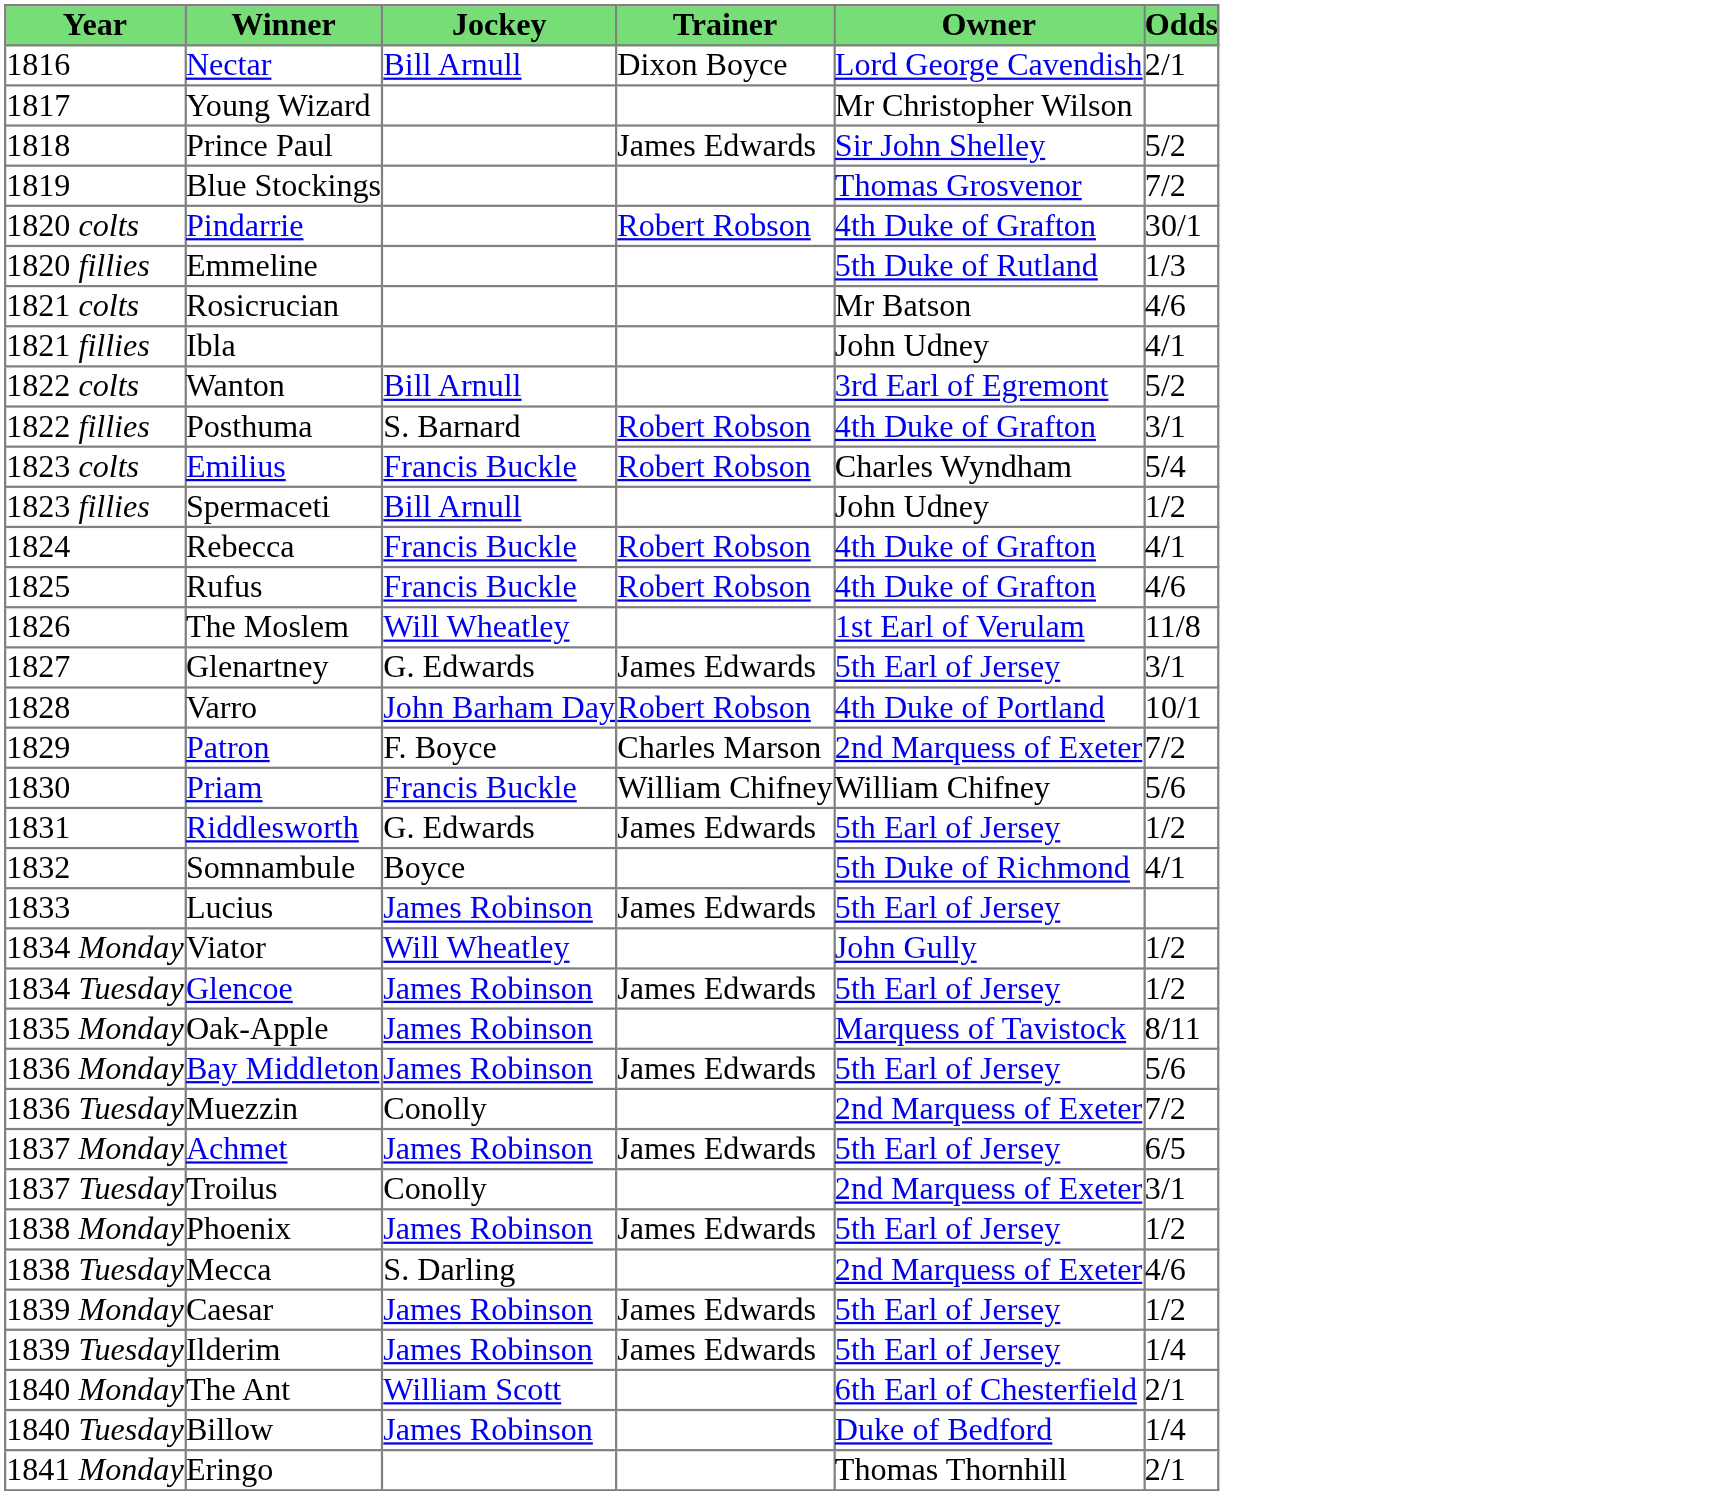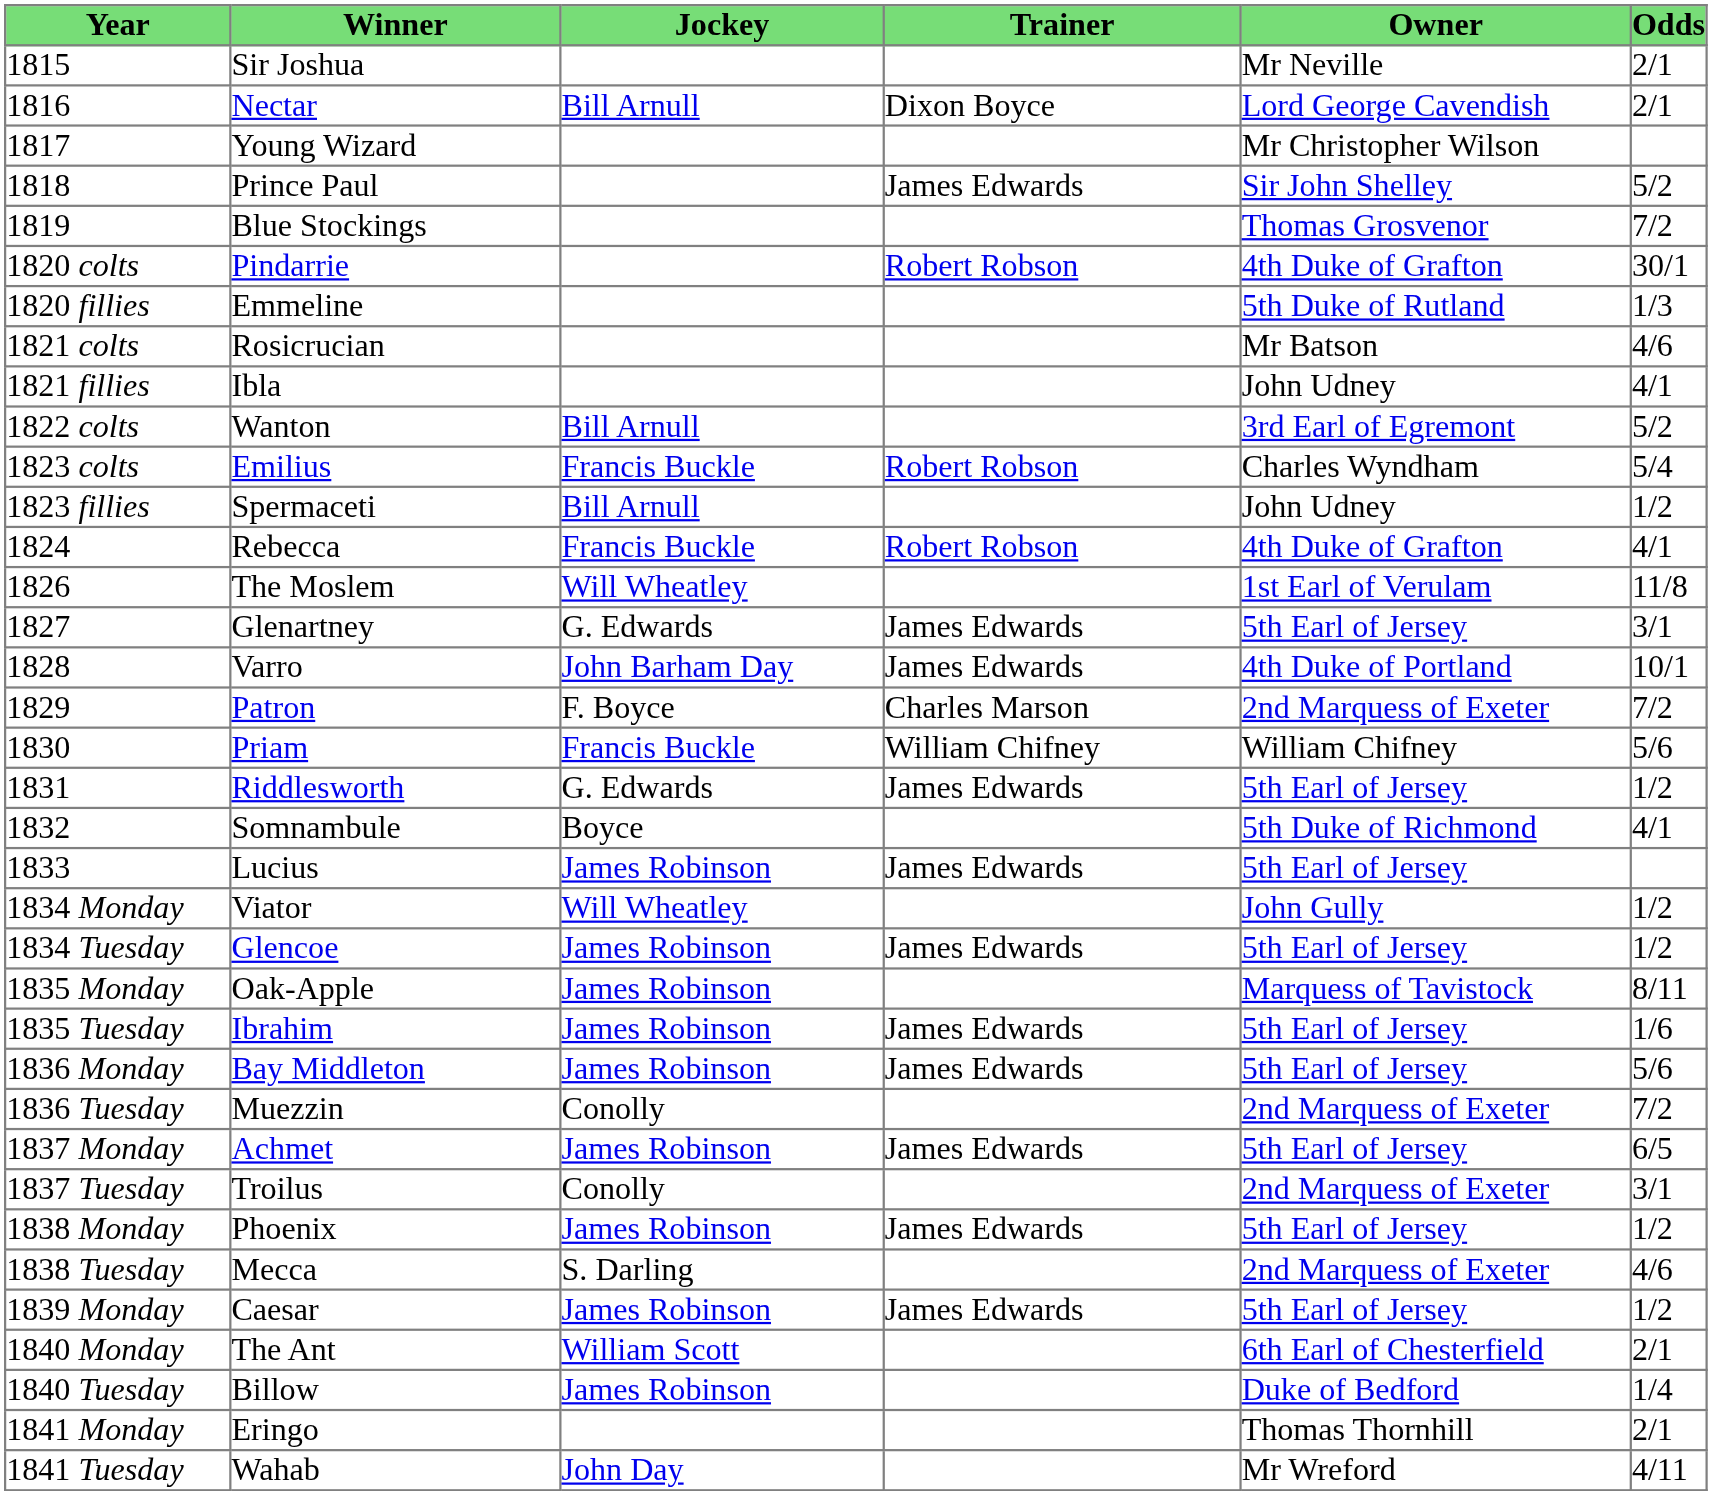+ row: 1815 | Sir Joshua | Mr Neville | 2/1
- row: 1822 fillies | Posthuma | S. Barnard | Robert Robson | 4th Duke of Grafton | 3/1
- row: 1825 | Rufus | Francis Buckle | Robert Robson | 4th Duke of Grafton | 4/6
1828 | Trainer: Robert Robson -> James Edwards
+ row: 1835 Tuesday | Ibrahim | James Robinson | James Edwards | 5th Earl of Jersey | 1/6
- row: 1839 Tuesday | Ilderim | James Robinson | James Edwards | 5th Earl of Jersey | 1/4
+ row: 1841 Tuesday | Wahab | John Day | Mr Wreford | 4/11
